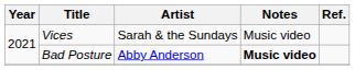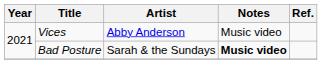Vices | Artist: Sarah & the Sundays -> Abby Anderson
Bad Posture | Artist: Abby Anderson -> Sarah & the Sundays
